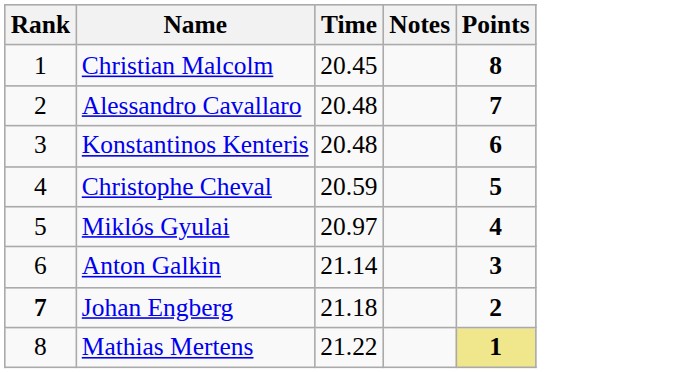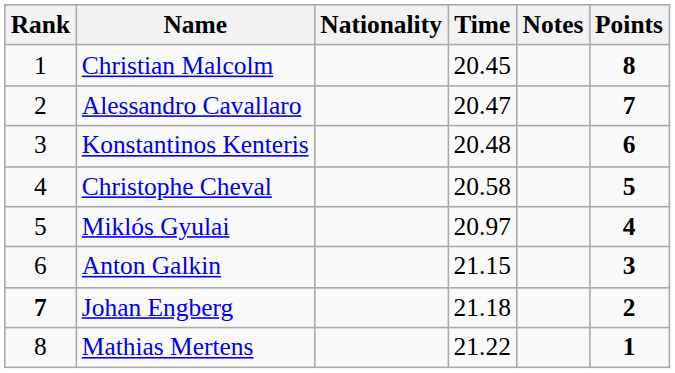+ column: Nationality
Alessandro Cavallaro | Time: 20.48 -> 20.47
Christophe Cheval | Time: 20.59 -> 20.58
Anton Galkin | Time: 21.14 -> 21.15
Mathias Mertens | Points: khaki background -> no background
